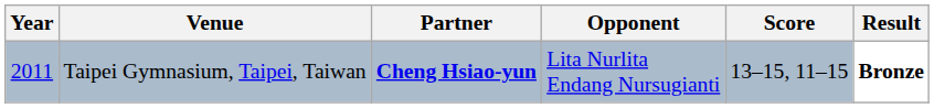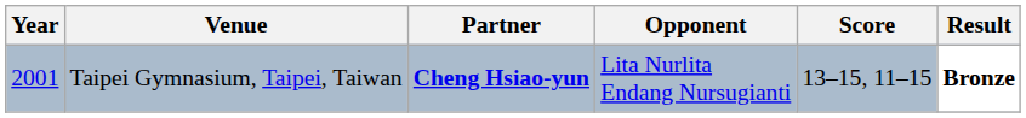Taipei Gymnasium, Taipei, Taiwan | Year: 2011 -> 2001
